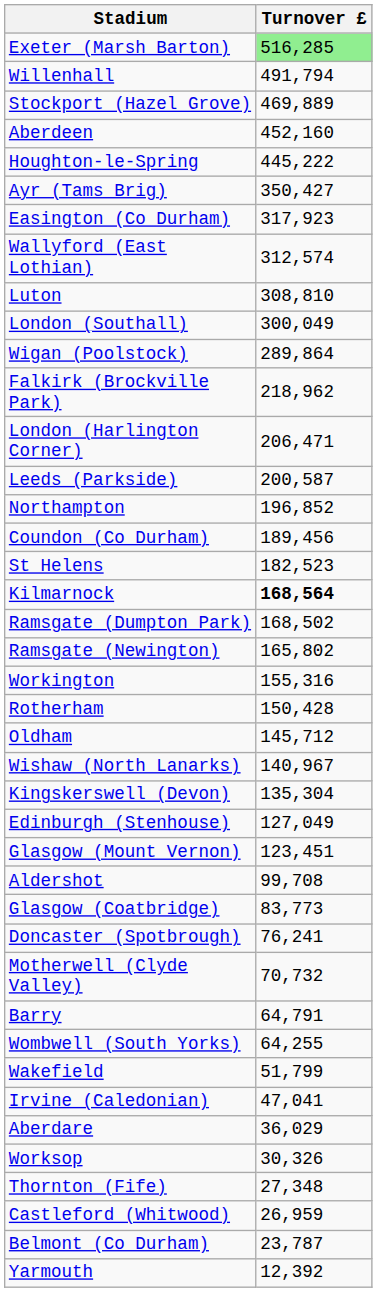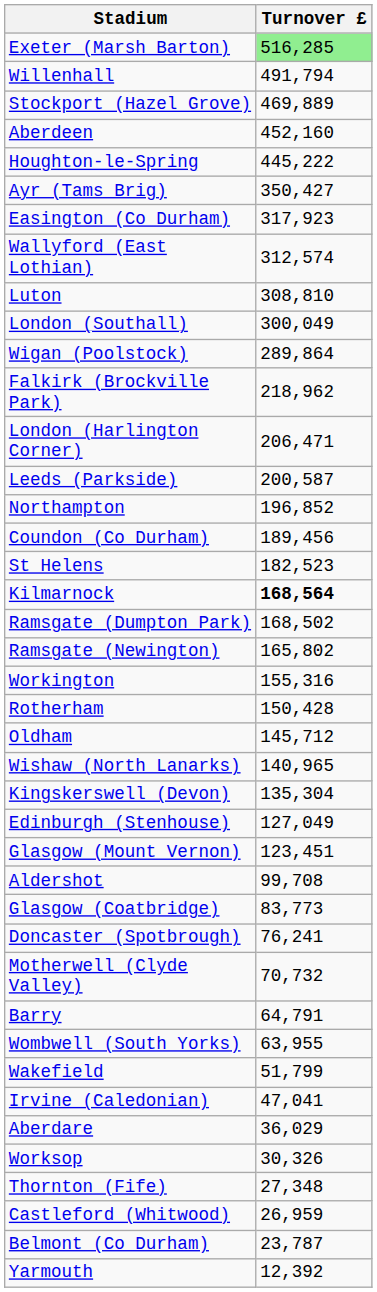Wishaw (North Lanarks) | Turnover £: 140,967 -> 140,965
Wombwell (South Yorks) | Turnover £: 64,255 -> 63,955
